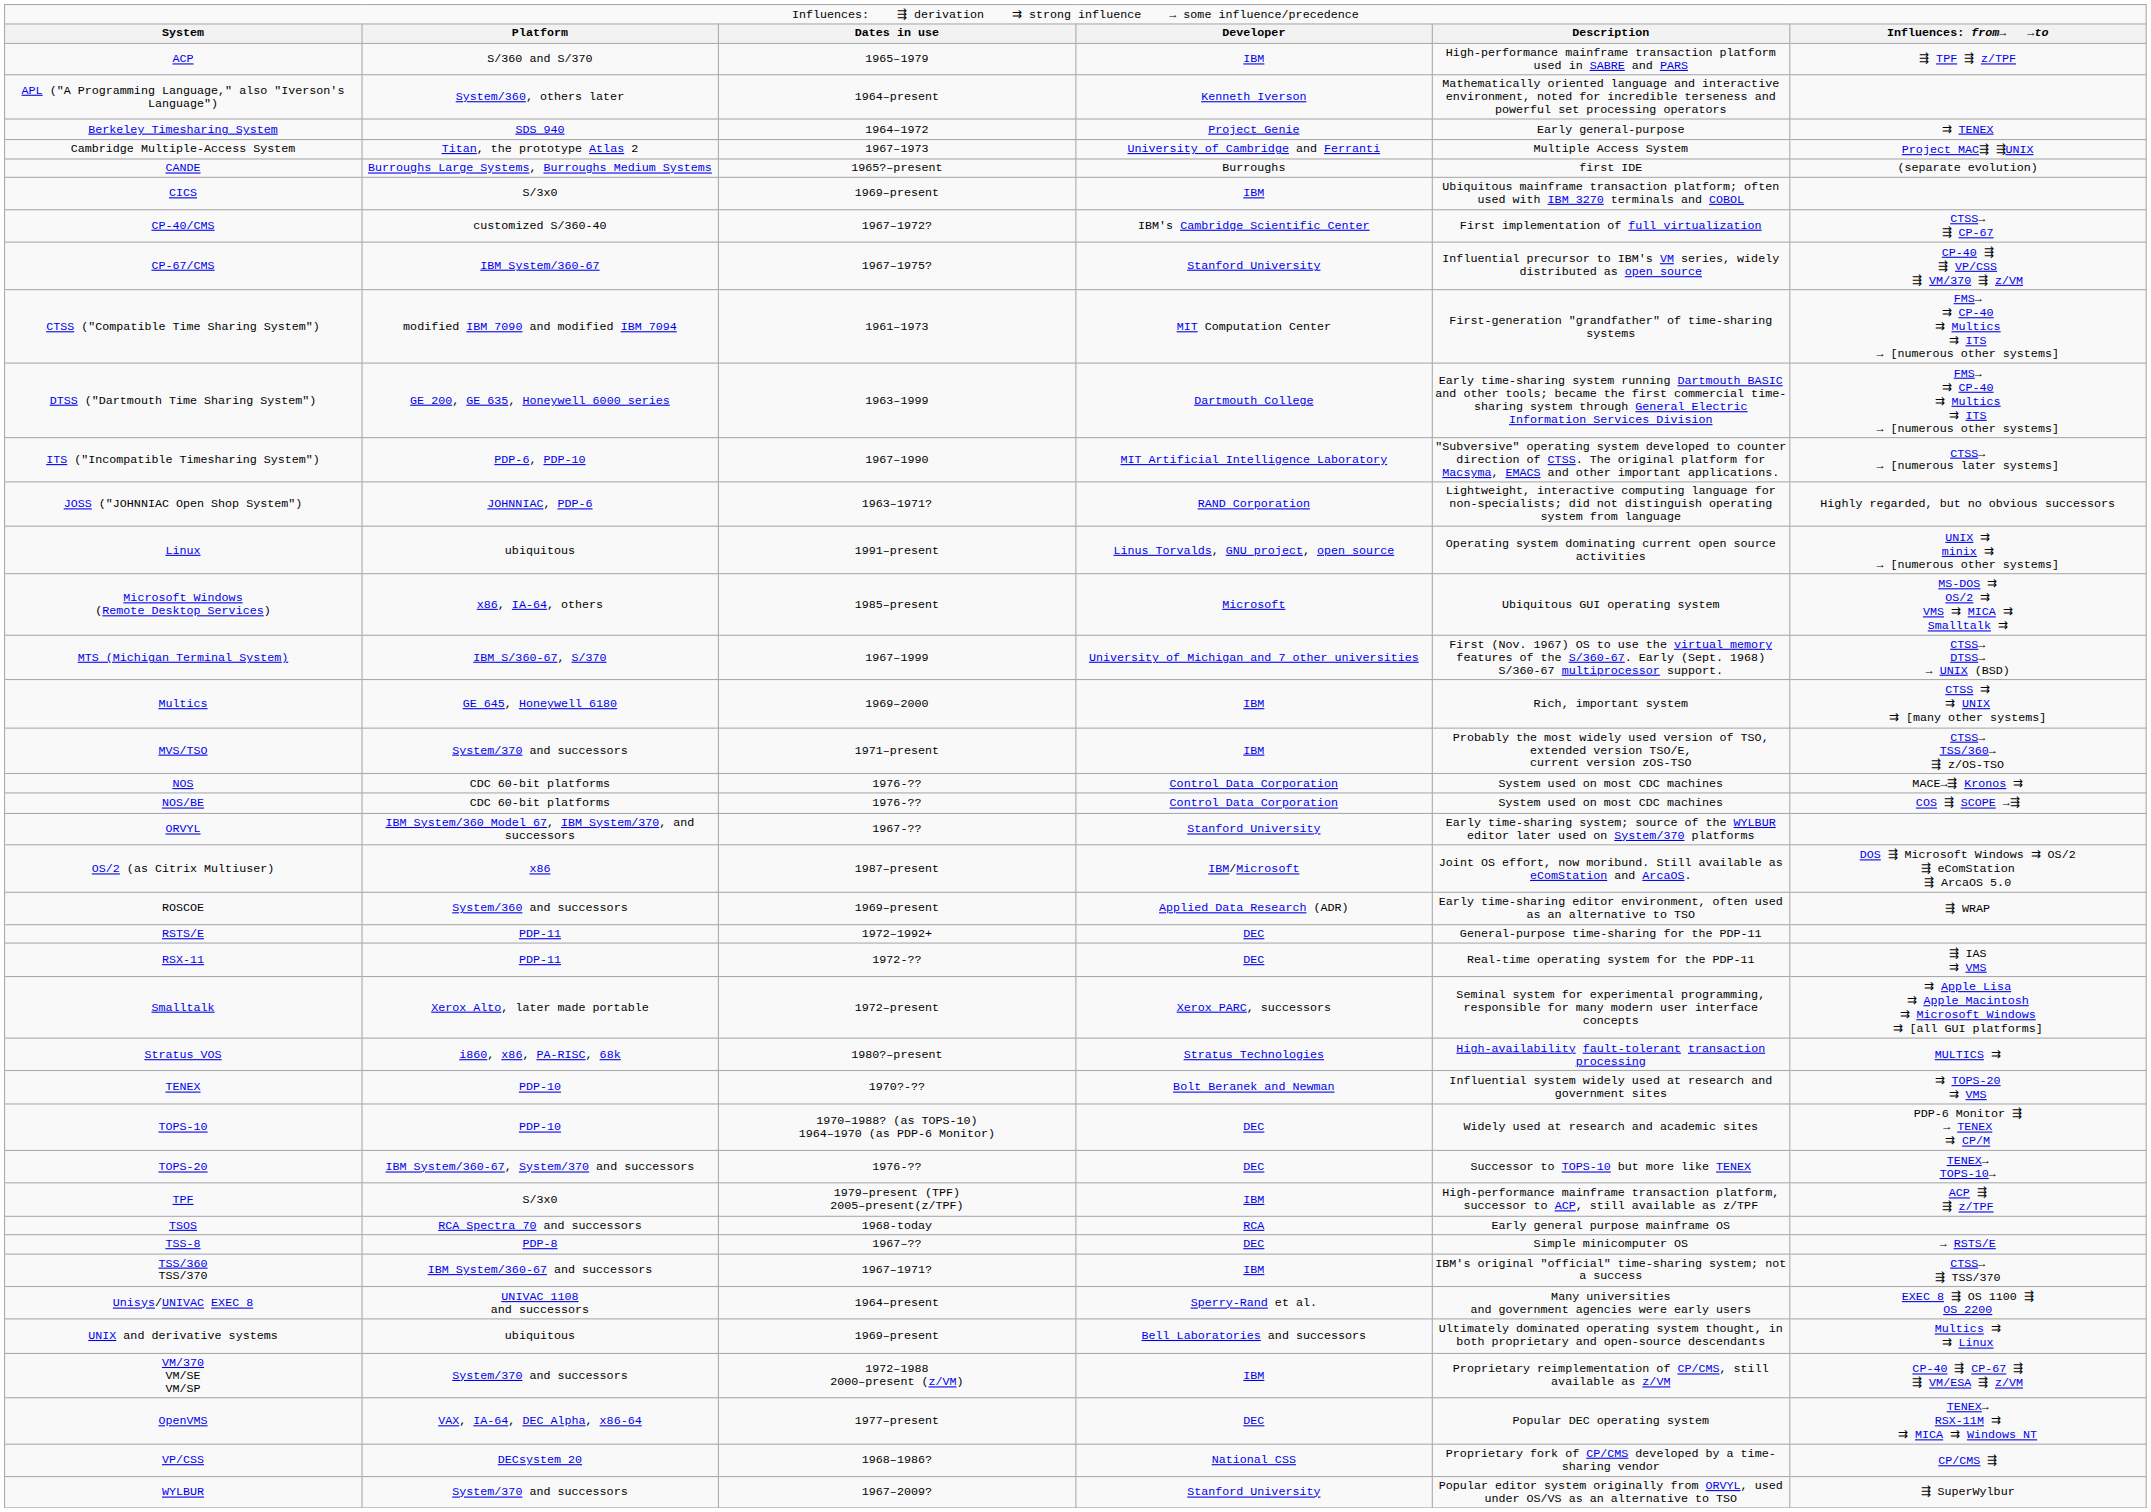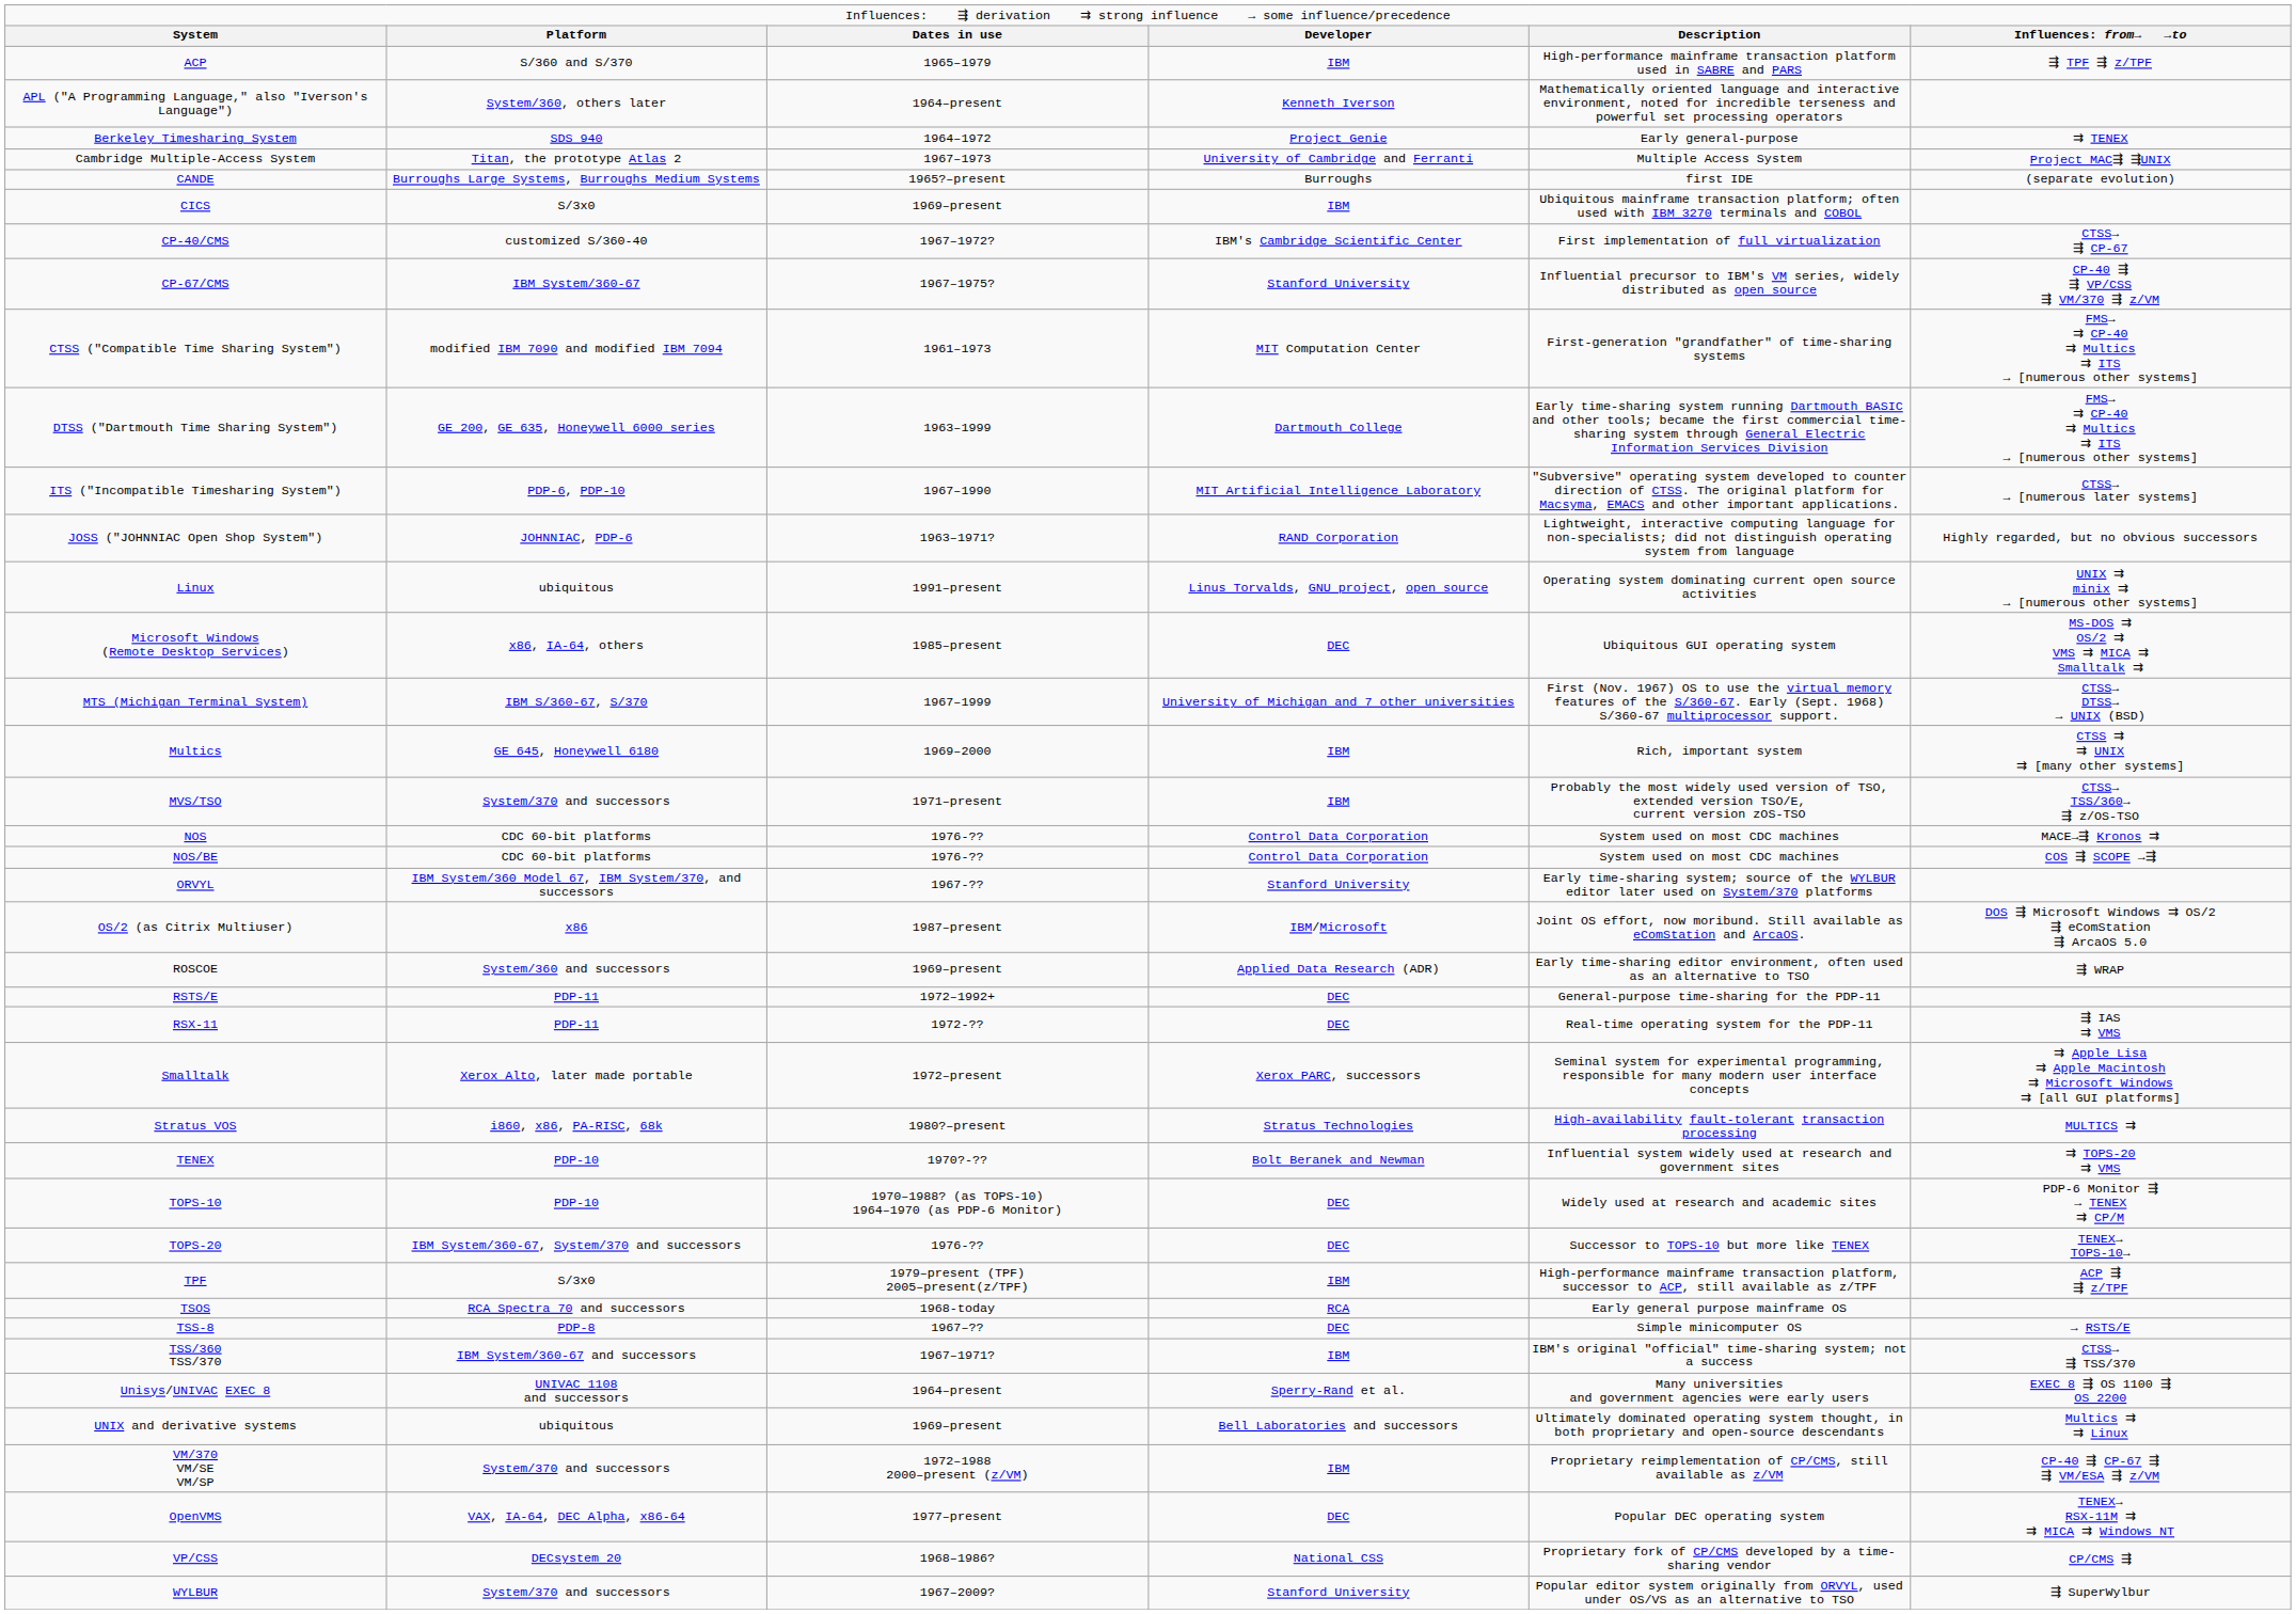Microsoft Windows (Remote Desktop Services) | column 4: Microsoft -> DEC
